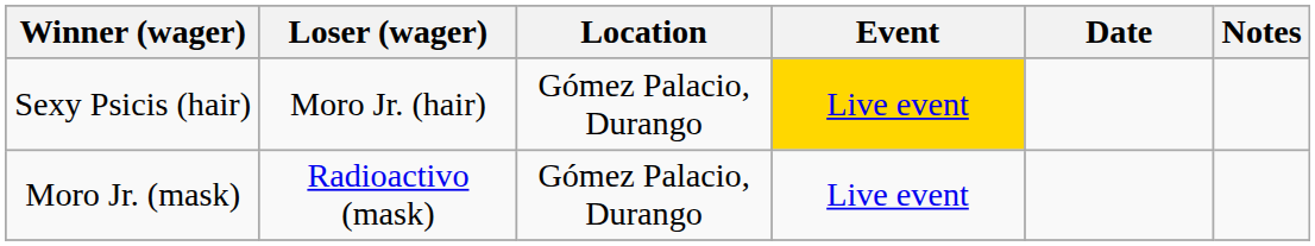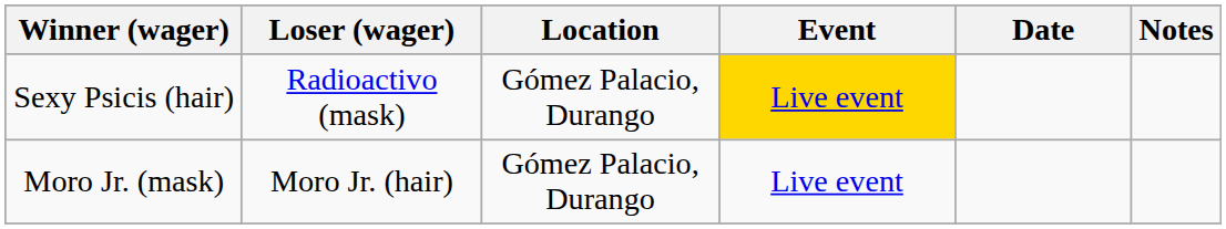Sexy Psicis (hair) | Loser (wager): Moro Jr. (hair) -> Radioactivo (mask)
Moro Jr. (mask) | Loser (wager): Radioactivo (mask) -> Moro Jr. (hair)
